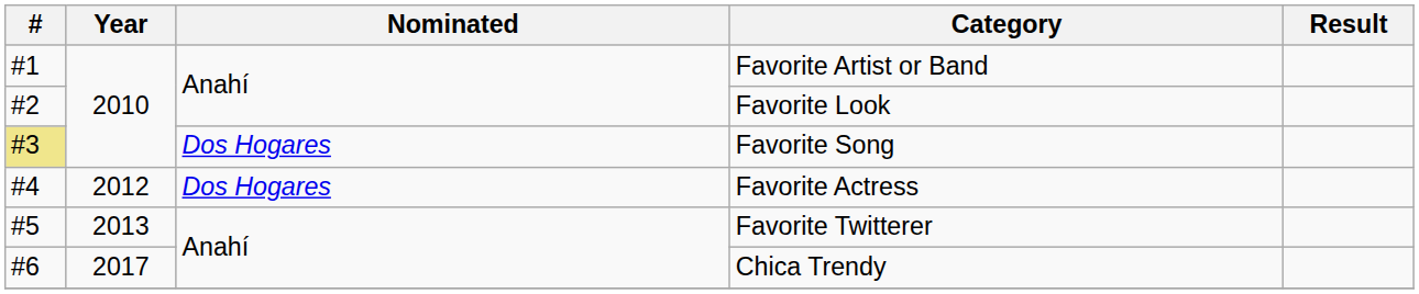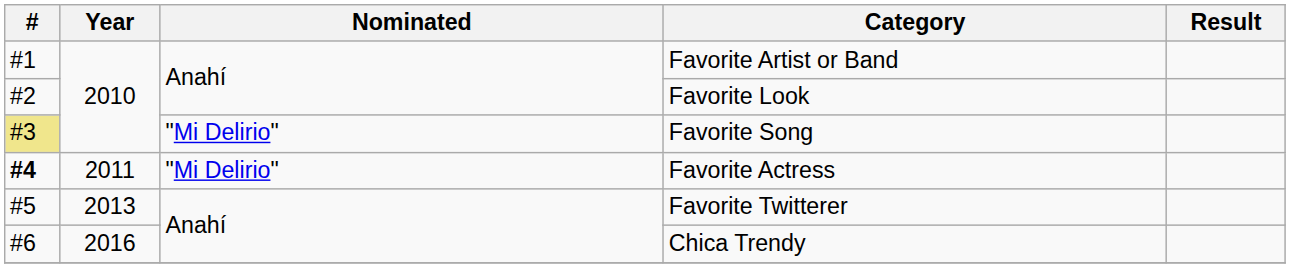Favorite Song | Nominated: Dos Hogares -> "Mi Delirio"
Favorite Actress | #: normal -> bold
Favorite Actress | Year: 2012 -> 2011
Favorite Actress | Nominated: Dos Hogares -> "Mi Delirio"
Chica Trendy | Year: 2017 -> 2016
